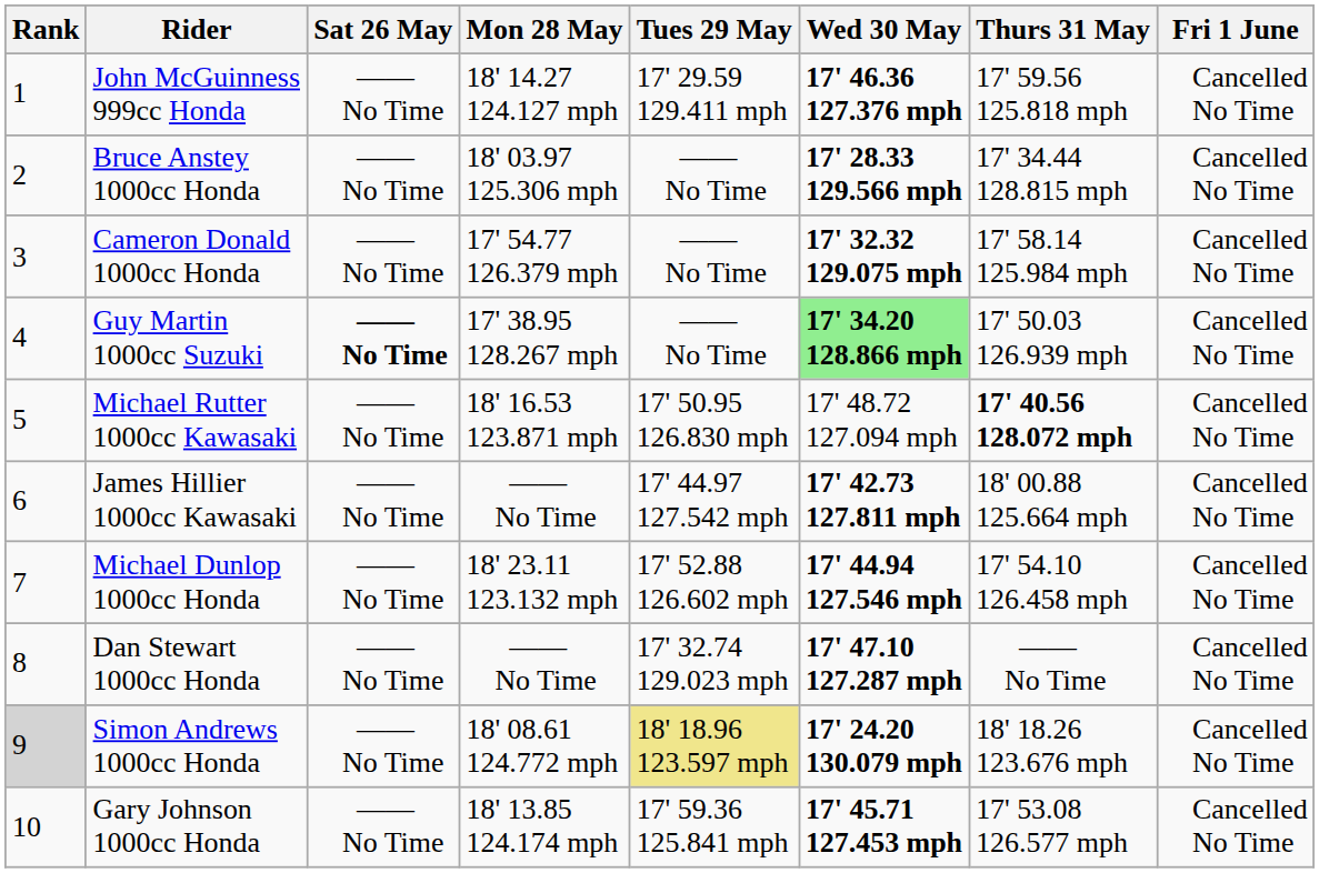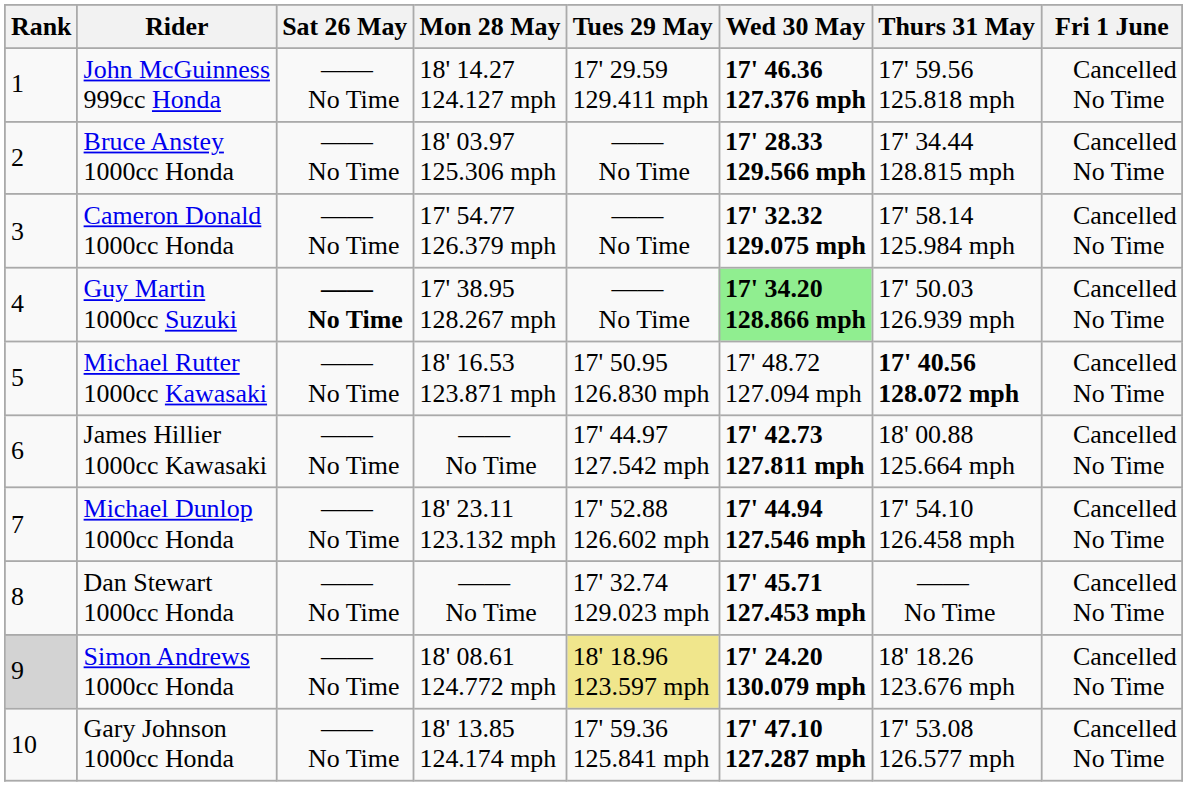Dan Stewart 1000cc Honda | Wed 30 May: 17' 47.10 127.287 mph -> 17' 45.71 127.453 mph
Gary Johnson 1000cc Honda | Wed 30 May: 17' 45.71 127.453 mph -> 17' 47.10 127.287 mph
